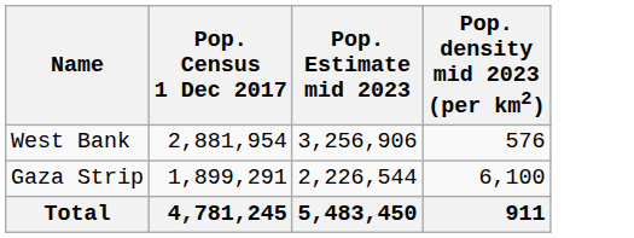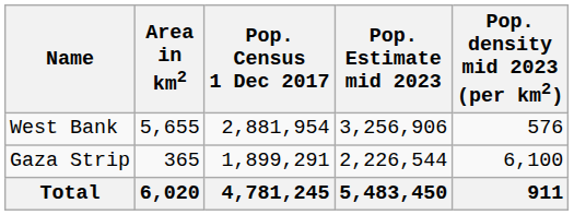+ column: Area in km2 | 5,655 | 365 | 6,020
